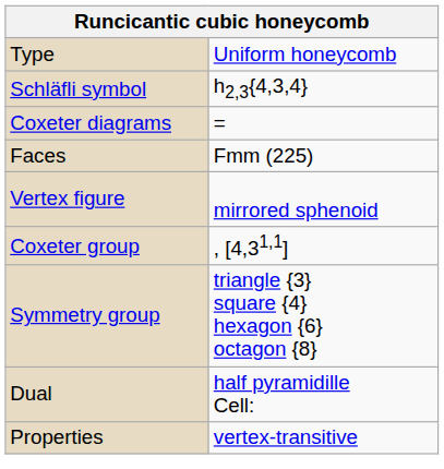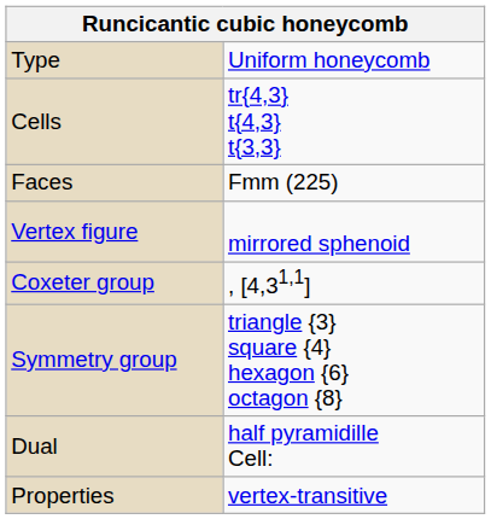- row: Schläfli symbol | h2,3{4,3,4}
- row: Coxeter diagrams | =
+ row: Cells | tr{4,3} t{4,3} t{3,3}
